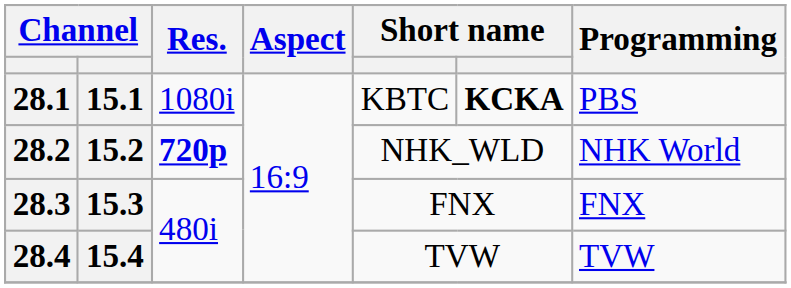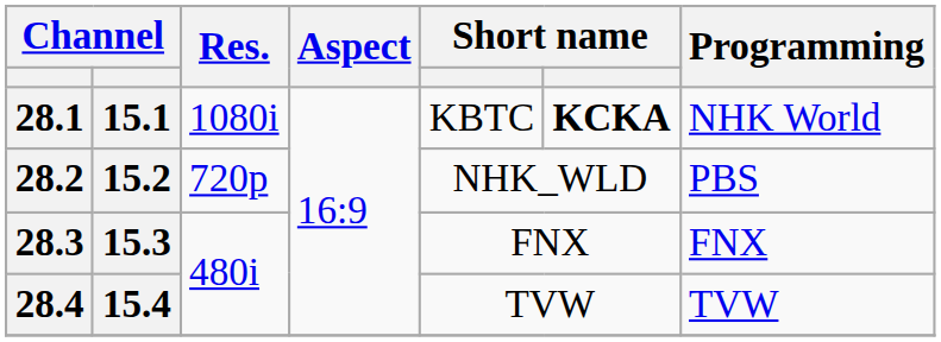28.1 | Programming: PBS -> NHK World
28.2 | Res.: bold -> normal
28.2 | Programming: NHK World -> PBS
